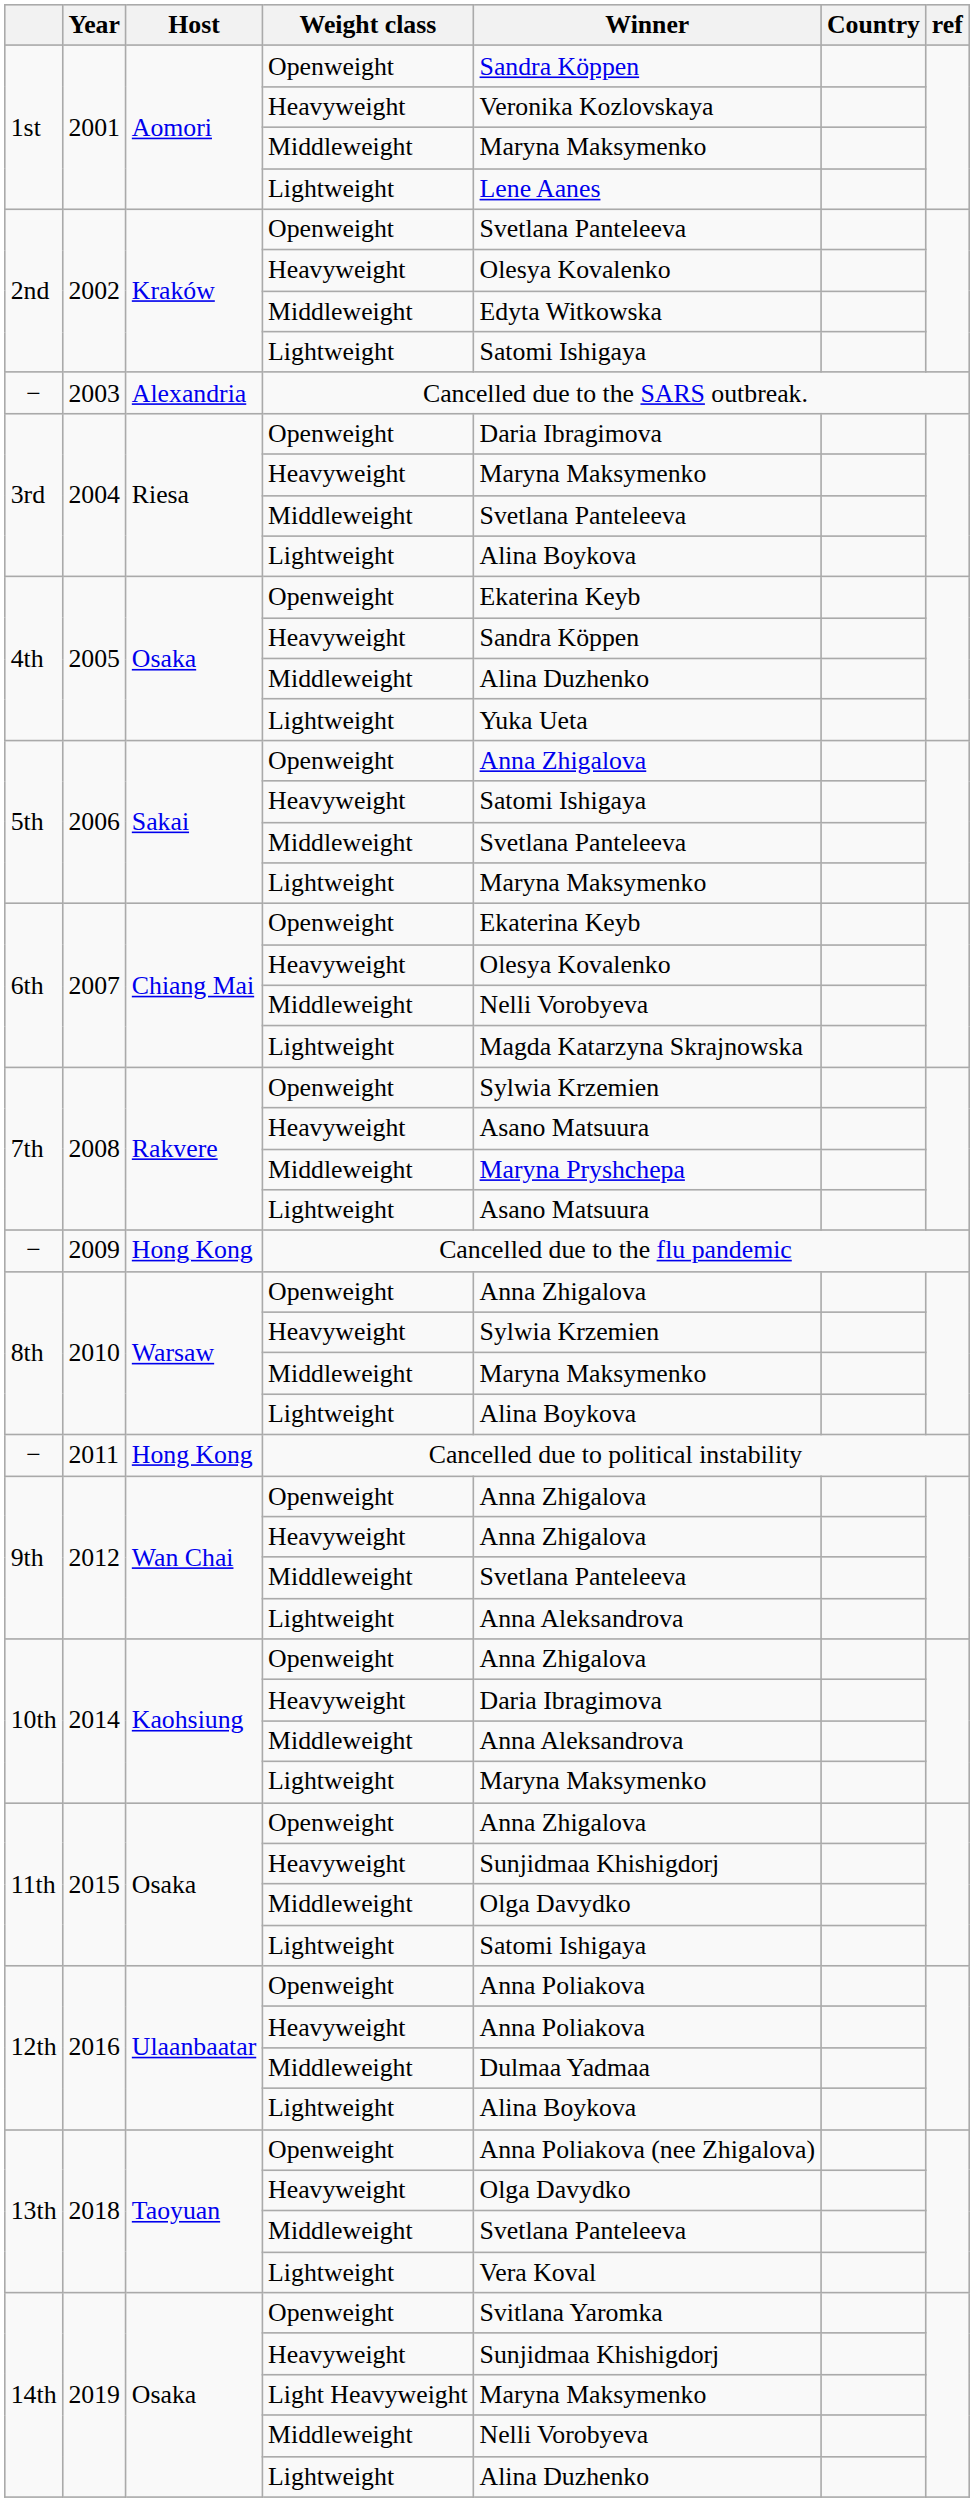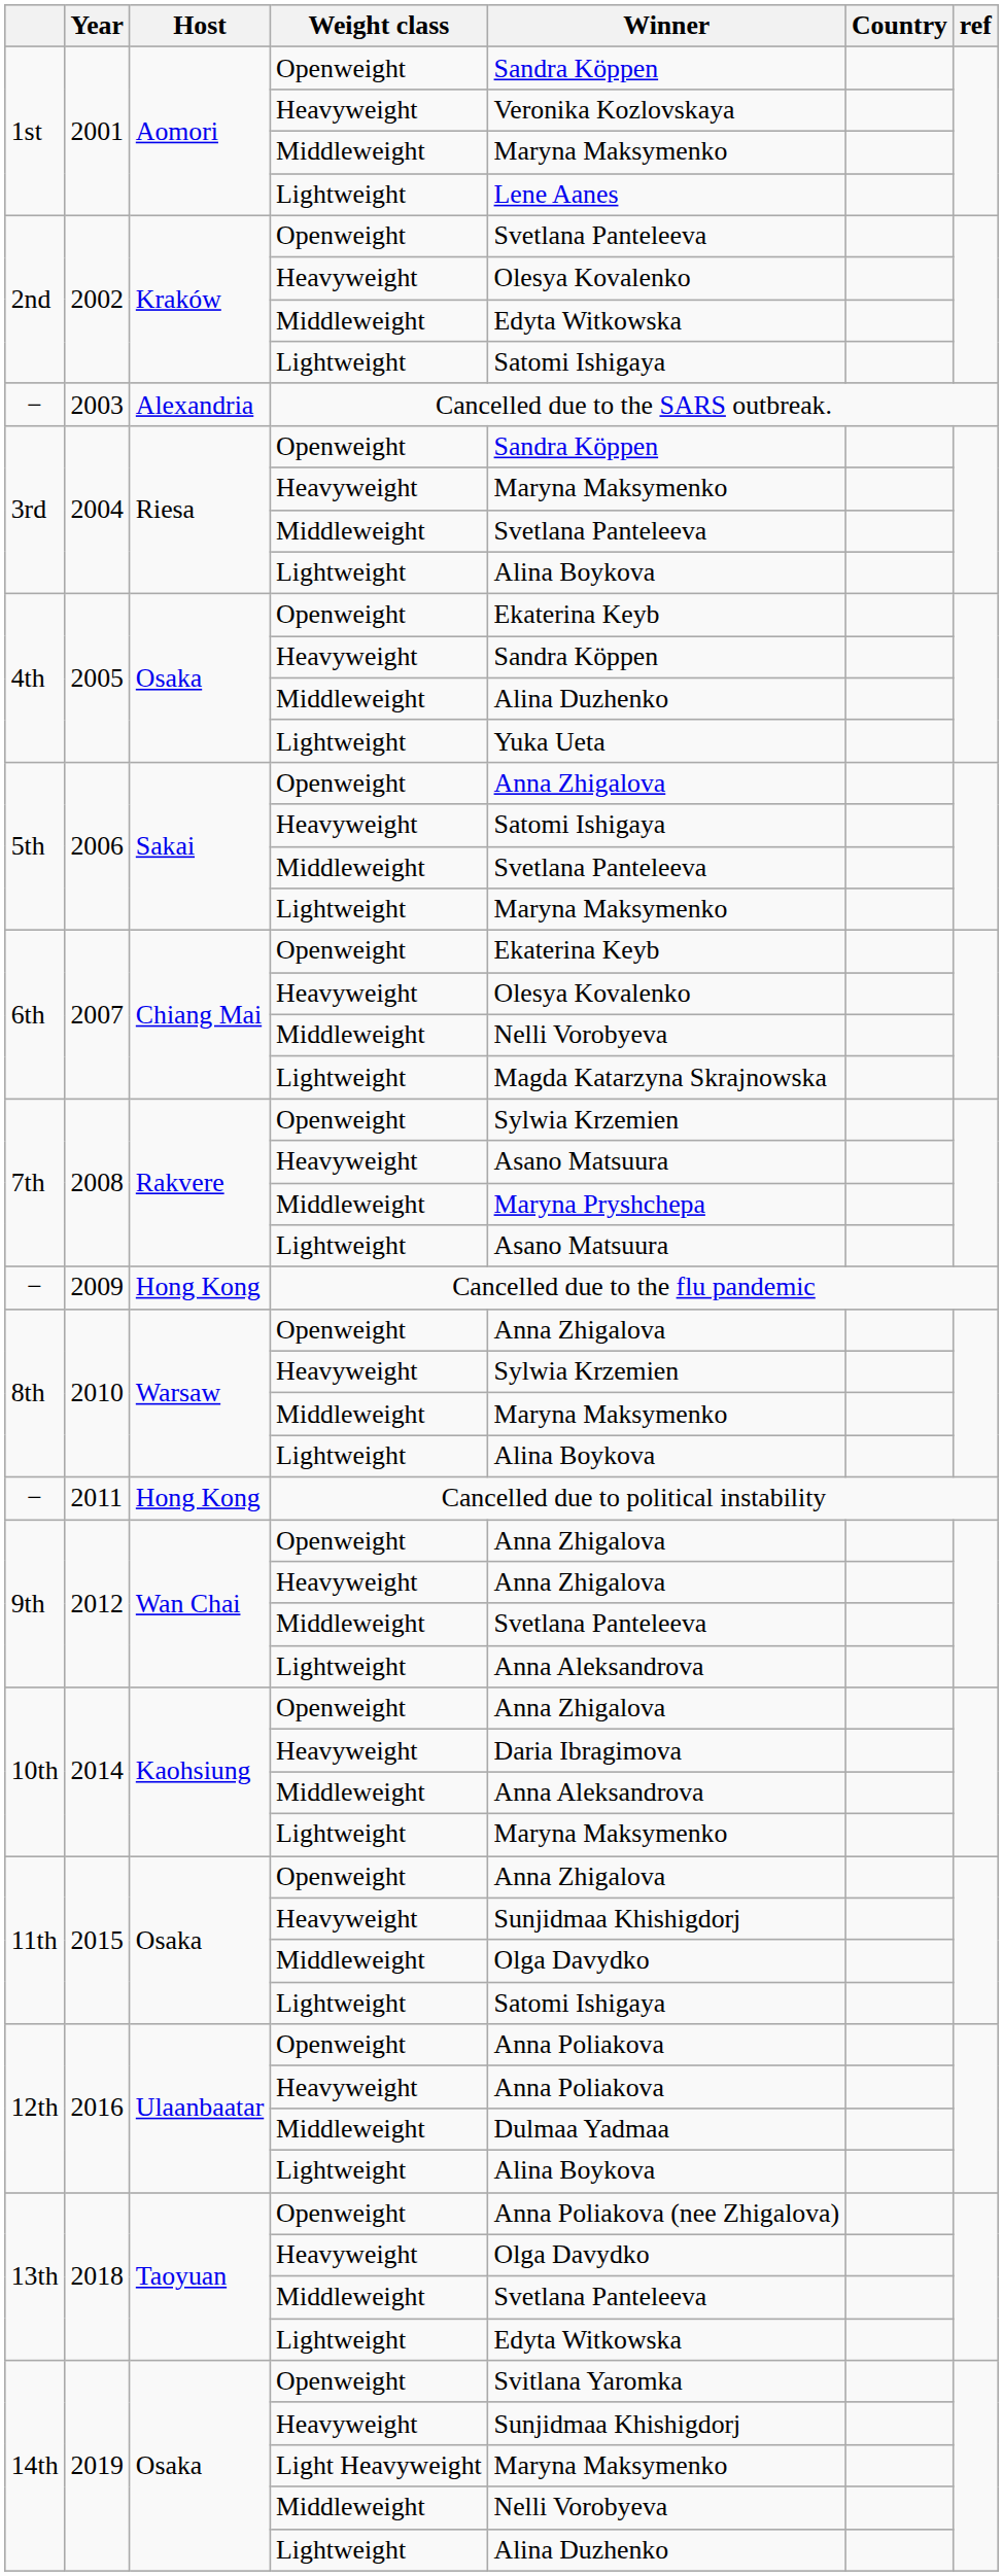2004 / Openweight | Winner: Daria Ibragimova -> Sandra Köppen
2018 / Lightweight | Winner: Vera Koval -> Edyta Witkowska
